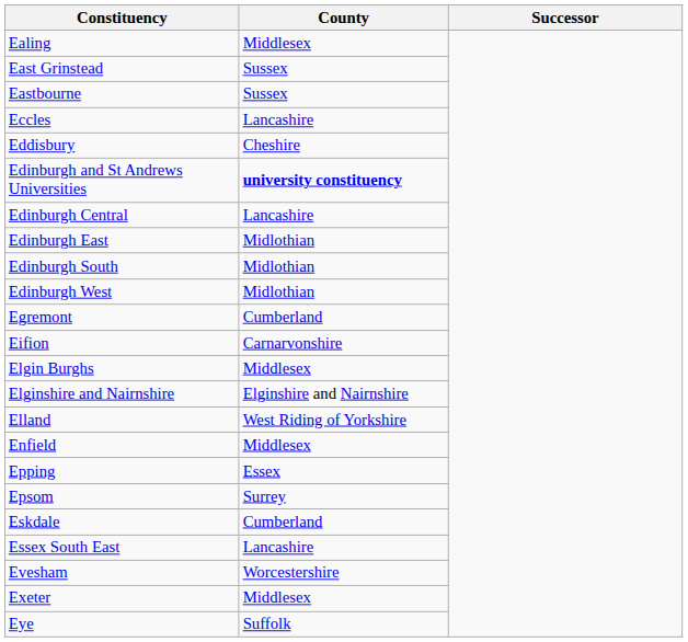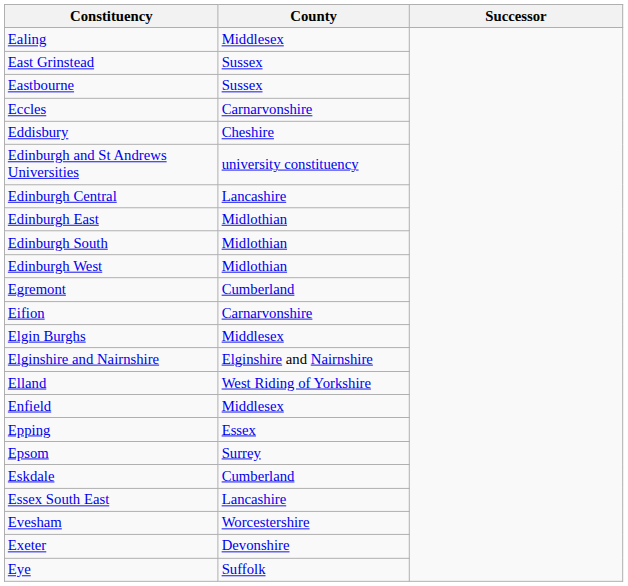Eccles | County: Lancashire -> Carnarvonshire
Edinburgh and St Andrews Universities | County: bold -> normal
Exeter | County: Middlesex -> Devonshire
